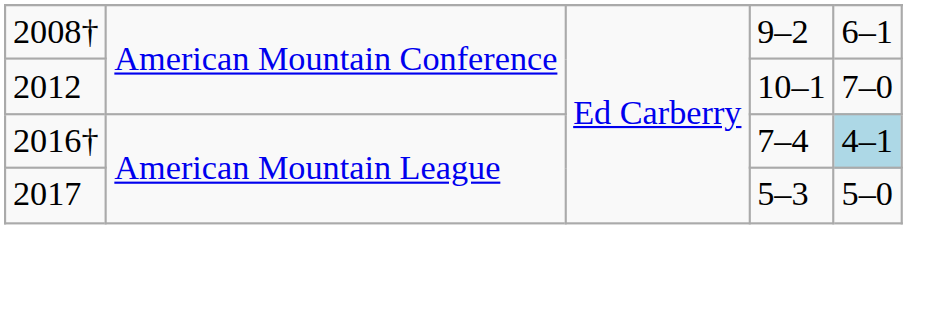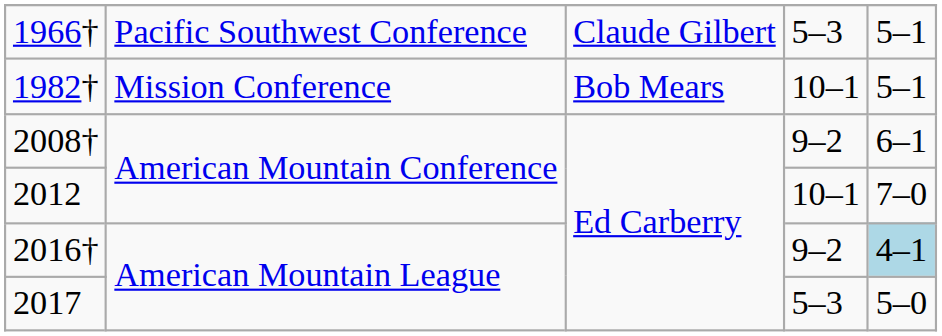+ row: 1966† | Pacific Southwest Conference | Claude Gilbert | 5–3 | 5–1
+ row: 1982† | Mission Conference | Bob Mears | 10–1 | 5–1
2016† | column 4: 7–4 -> 9–2
